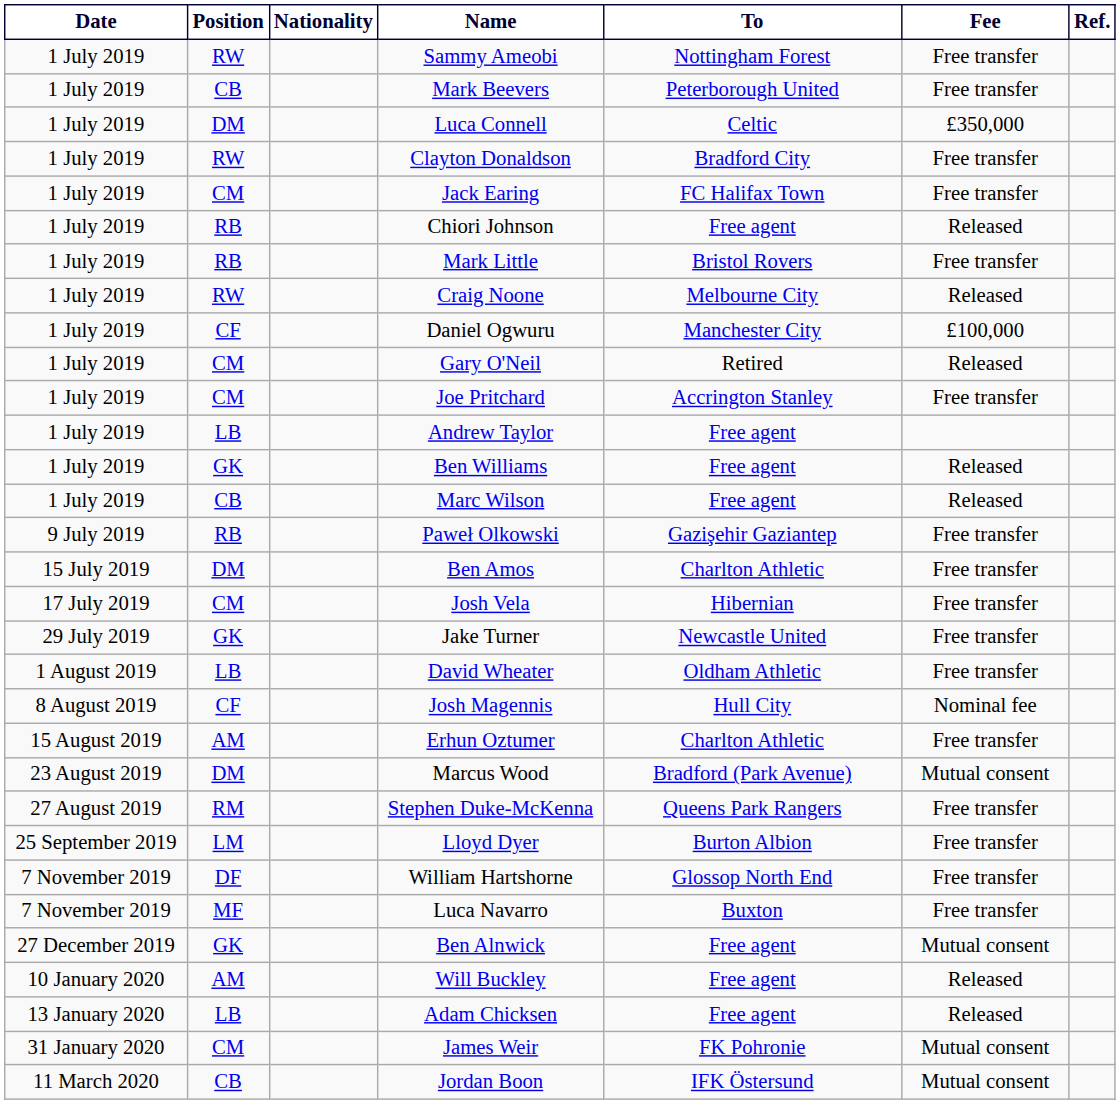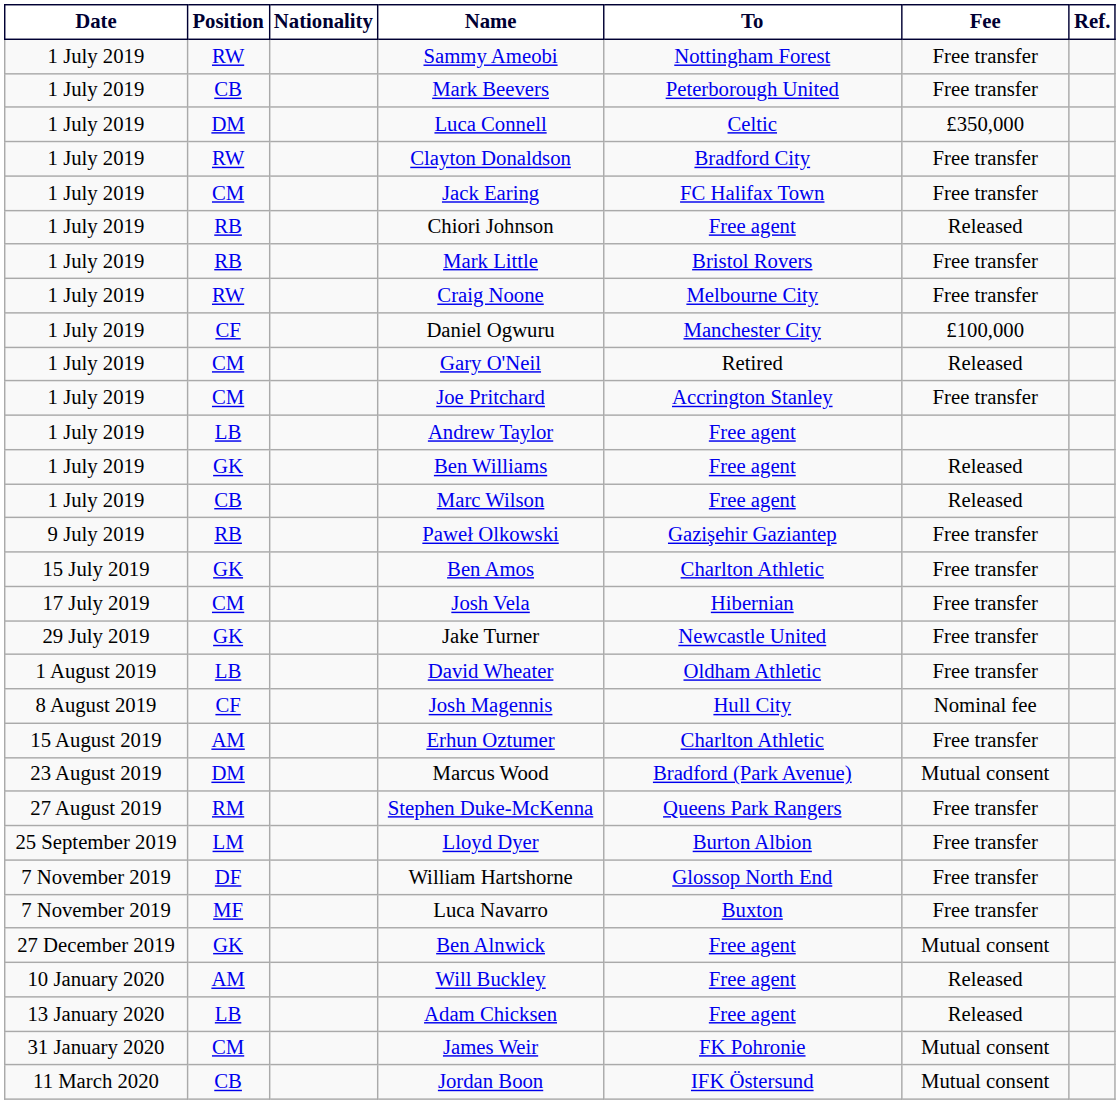Craig Noone | Fee: Released -> Free transfer
Ben Amos | Position: DM -> GK
